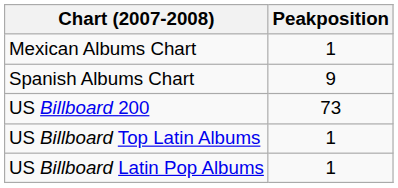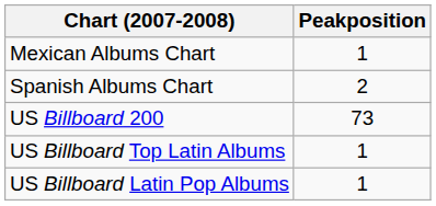Spanish Albums Chart | Peakposition: 9 -> 2
